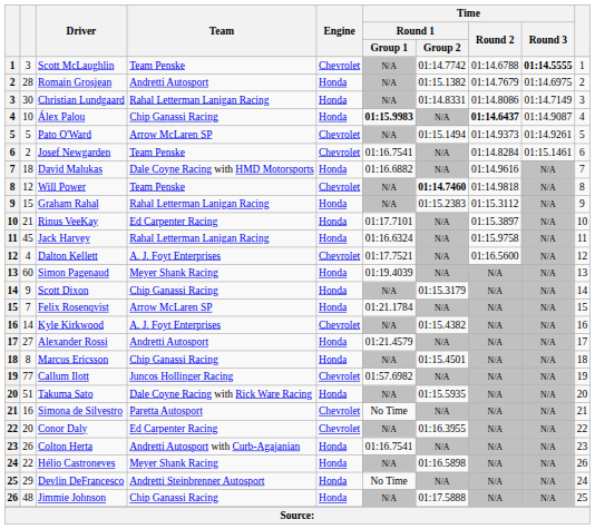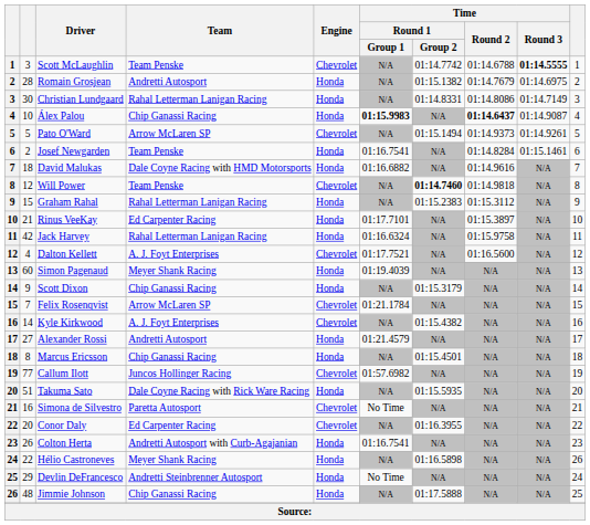Josef Newgarden | Engine: Chevrolet -> Honda
Jack Harvey | column 2: 45 -> 42
Felix Rosenqvist | Engine: Honda -> Chevrolet
